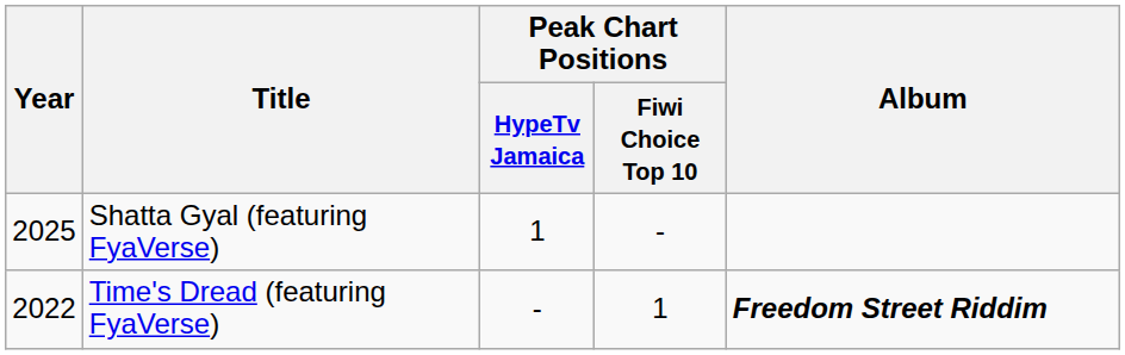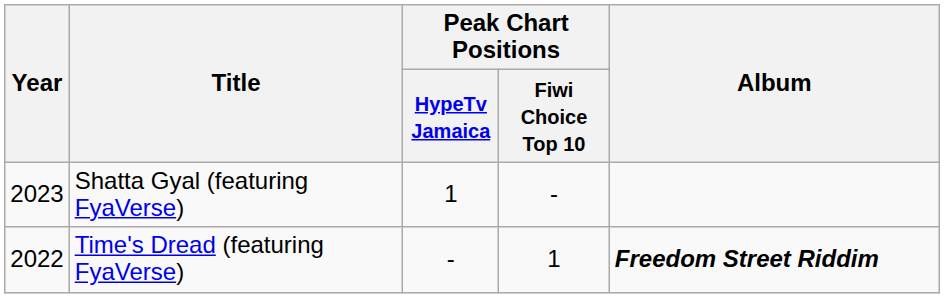Shatta Gyal (featuring FyaVerse) | Year: 2025 -> 2023
